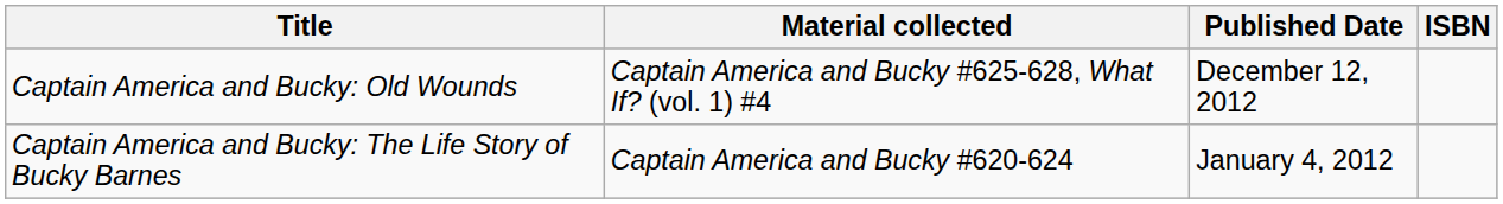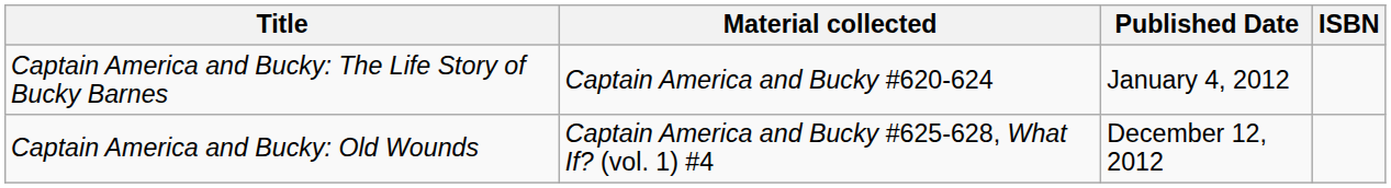rows swapped: Captain America and Bucky: The Life Story of Bucky Barnes <-> Captain America and Bucky: Old Wounds
